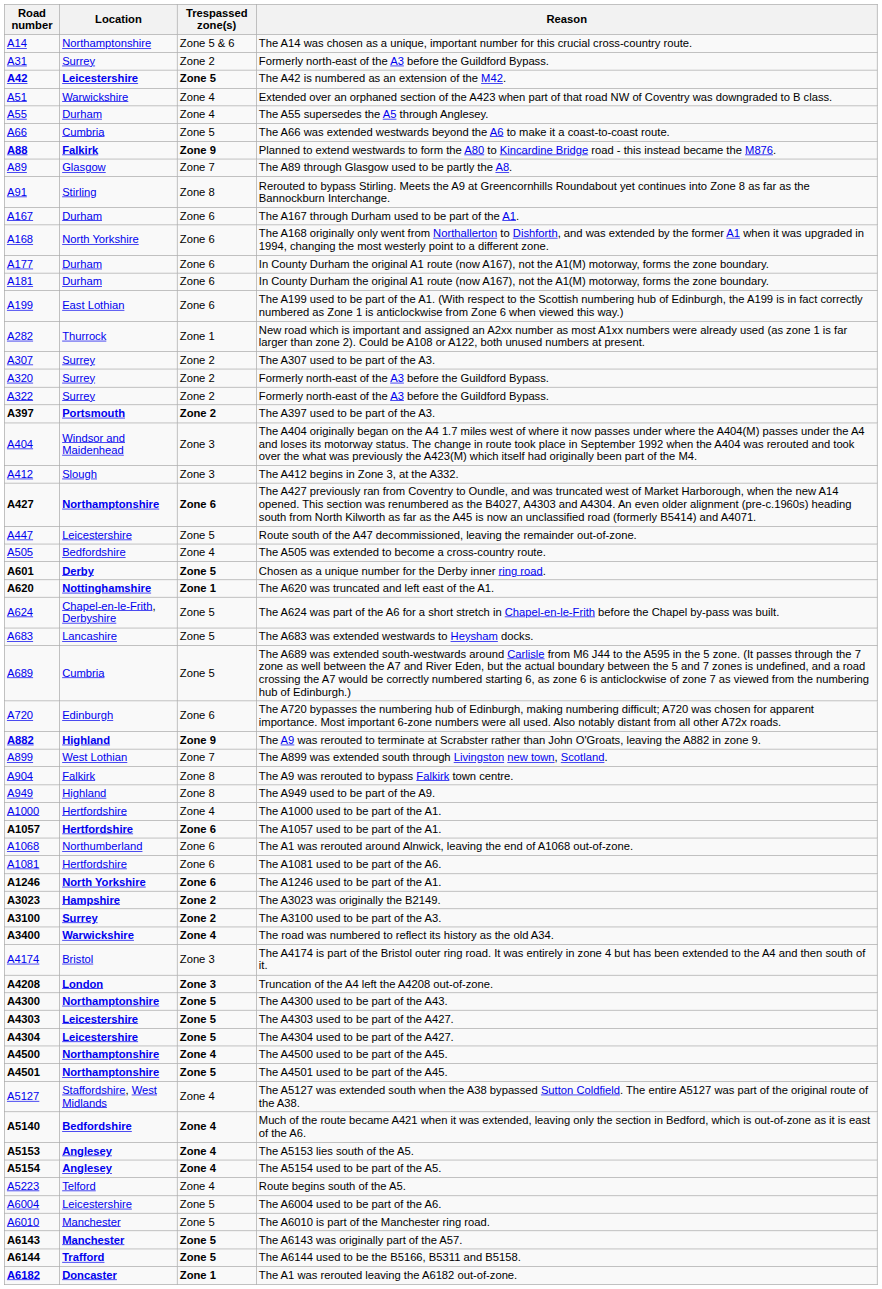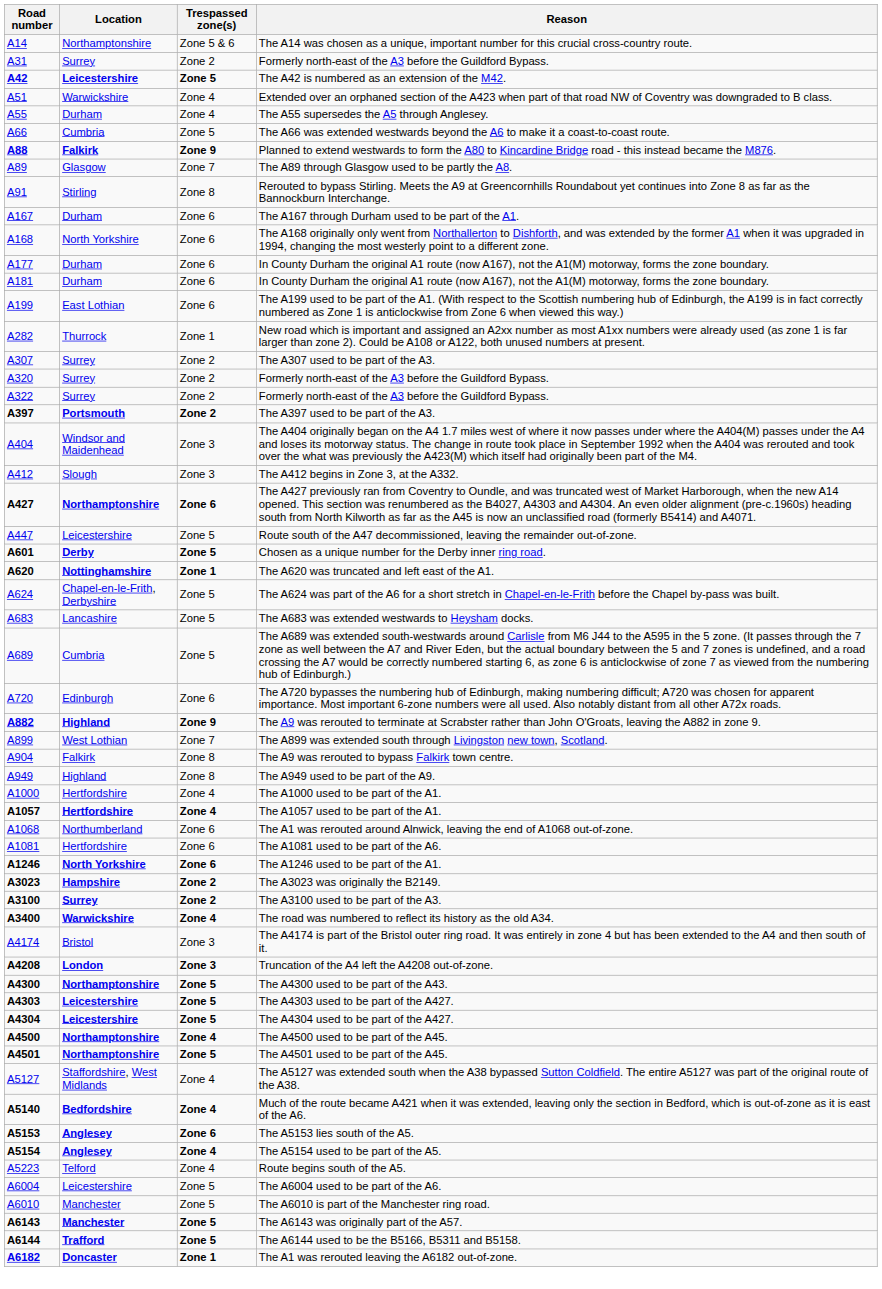- row: A505 | Bedfordshire | Zone 4 | The A505 was extended to become a cross-country route.
The A1057 used to be part of the A1. | Trespassed zone(s): Zone 6 -> Zone 4
The A5153 lies south of the A5. | Trespassed zone(s): Zone 4 -> Zone 6
